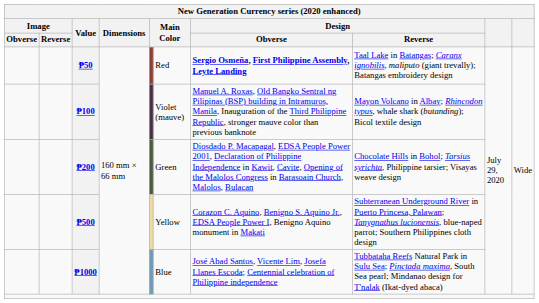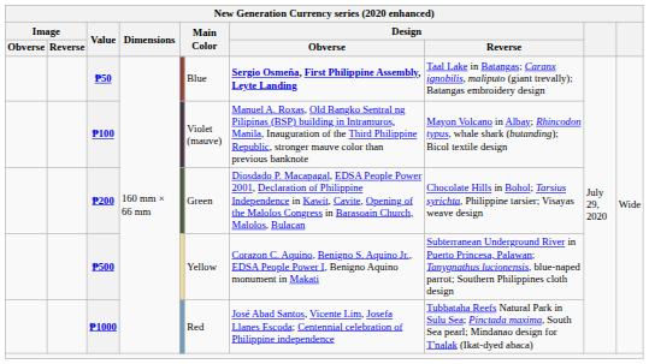₱50 | column 6: Red -> Blue
₱1000 | column 6: Blue -> Red
